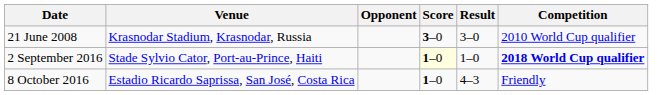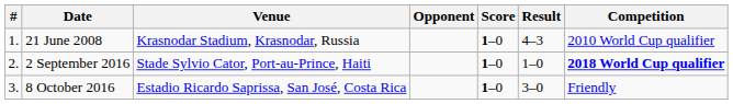+ column: # | 1. | 2. | 3.
21 June 2008 | Score: 3–0 -> 1–0
21 June 2008 | Result: 3–0 -> 4–3
2 September 2016 | Score: lightyellow background -> no background
8 October 2016 | Result: 4–3 -> 3–0
